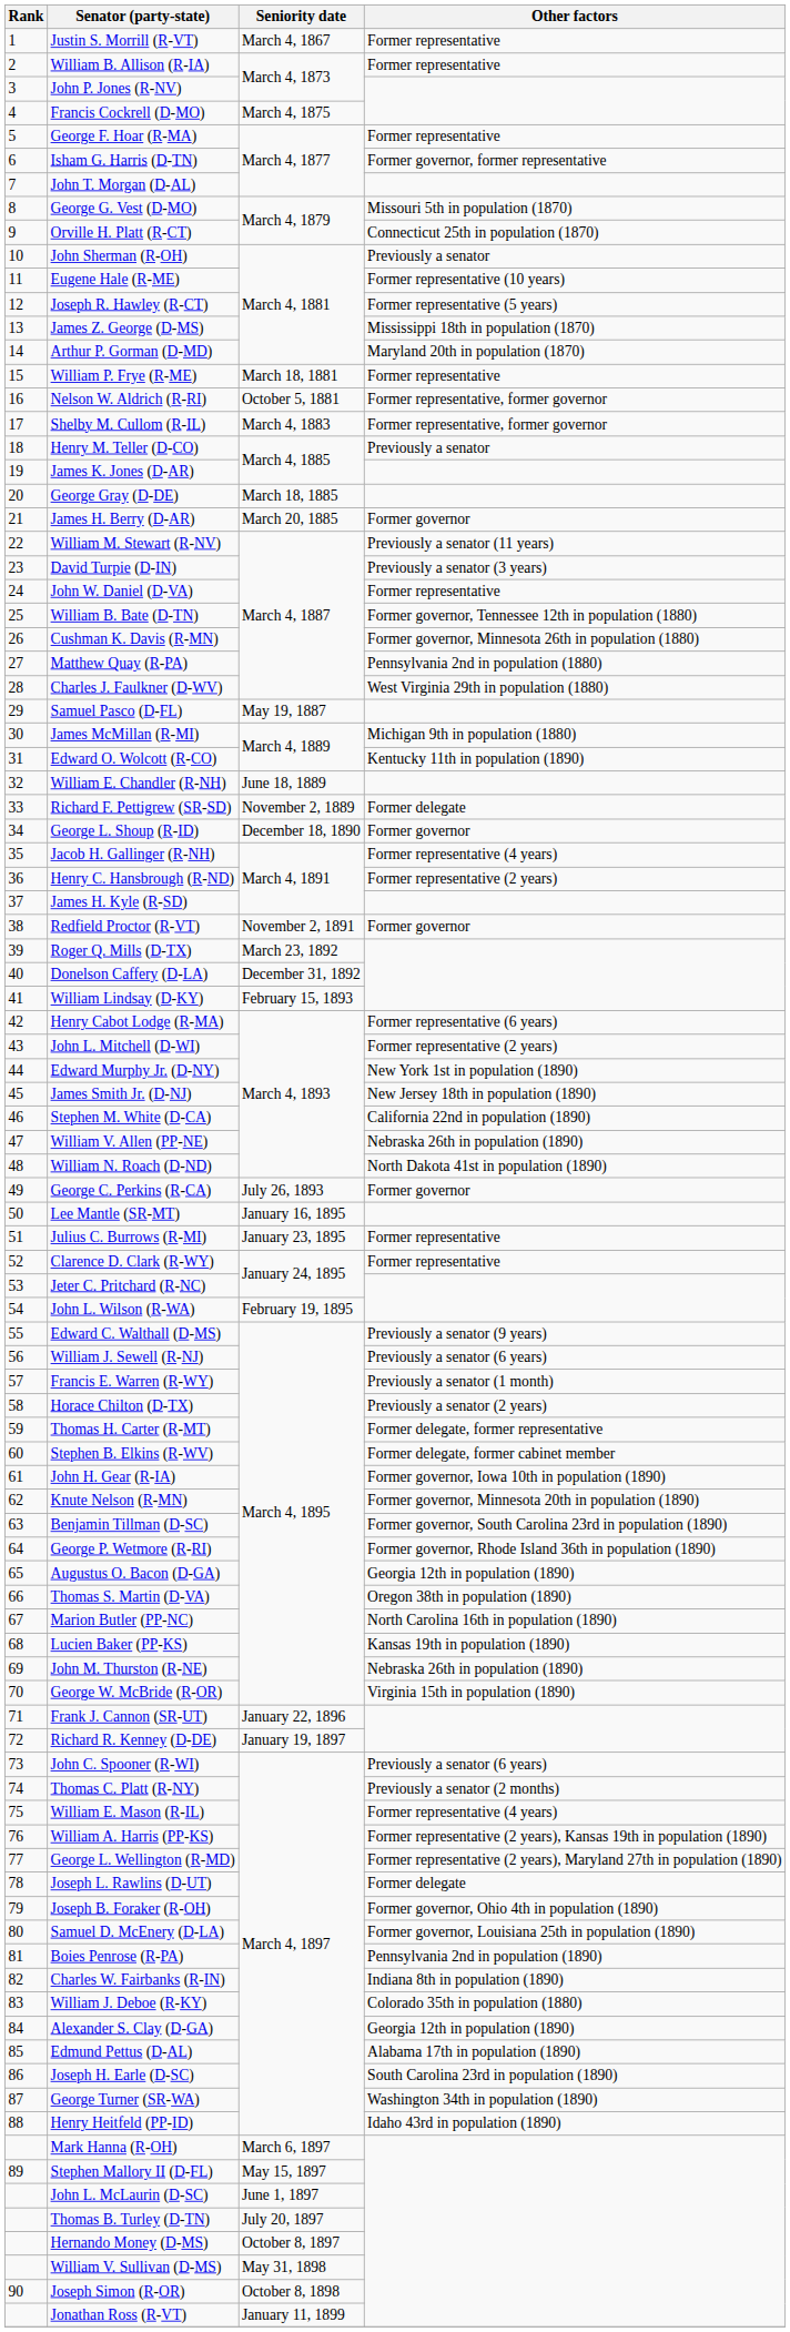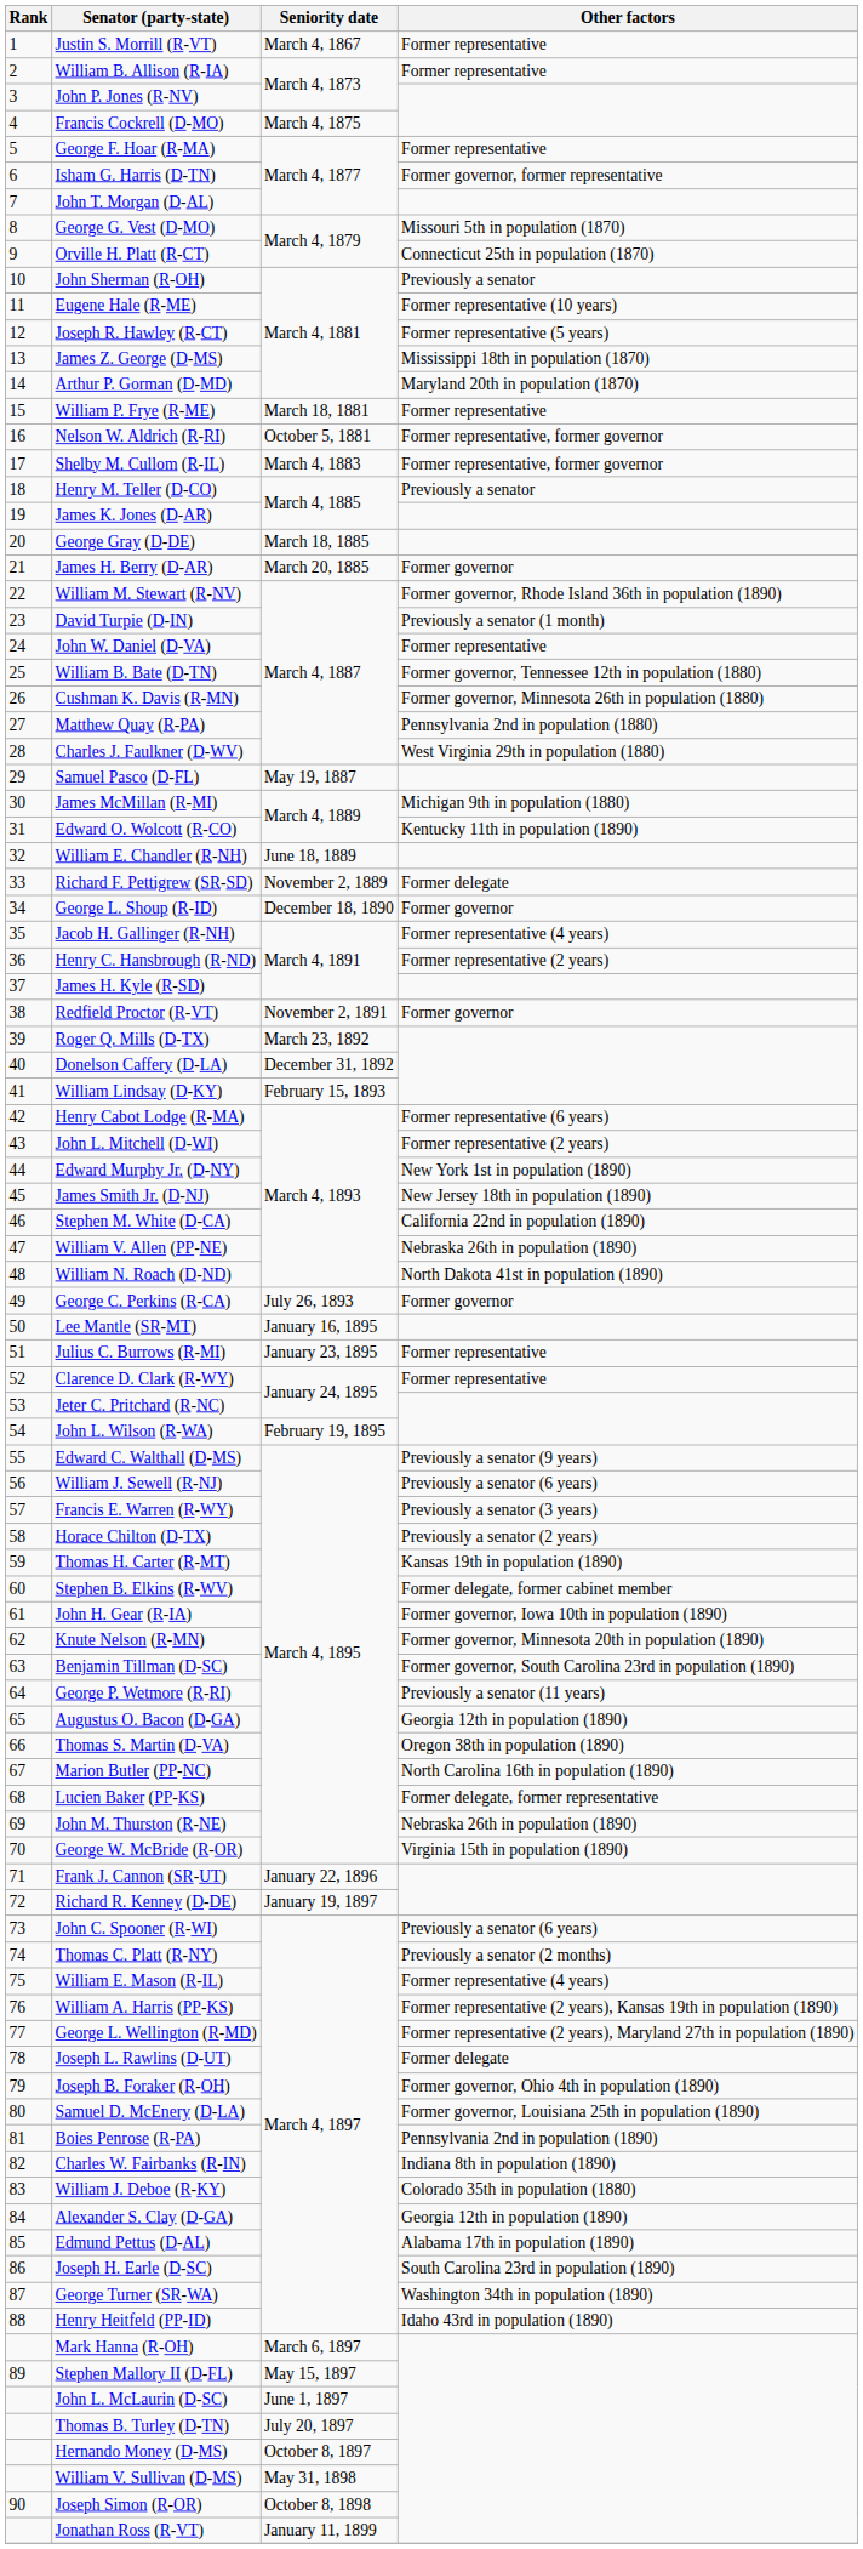William M. Stewart (R-NV) | Other factors: Previously a senator (11 years) -> Former governor, Rhode Island 36th in population (1890)
David Turpie (D-IN) | Other factors: Previously a senator (3 years) -> Previously a senator (1 month)
Francis E. Warren (R-WY) | Other factors: Previously a senator (1 month) -> Previously a senator (3 years)
Thomas H. Carter (R-MT) | Other factors: Former delegate, former representative -> Kansas 19th in population (1890)
George P. Wetmore (R-RI) | Other factors: Former governor, Rhode Island 36th in population (1890) -> Previously a senator (11 years)
Lucien Baker (PP-KS) | Other factors: Kansas 19th in population (1890) -> Former delegate, former representative
